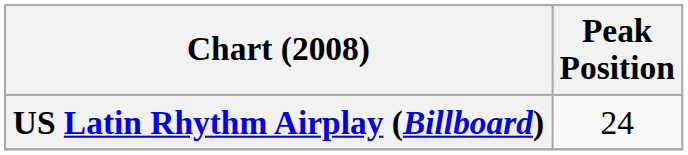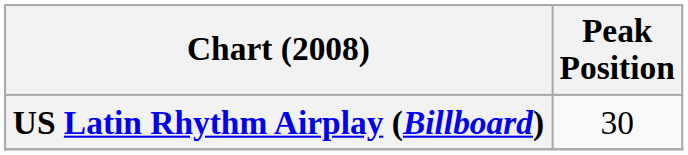US Latin Rhythm Airplay (Billboard) | Peak Position: 24 -> 30
